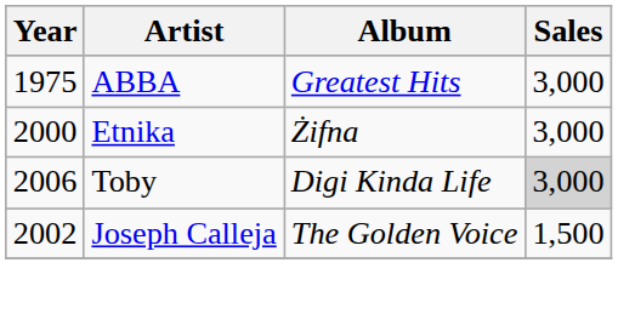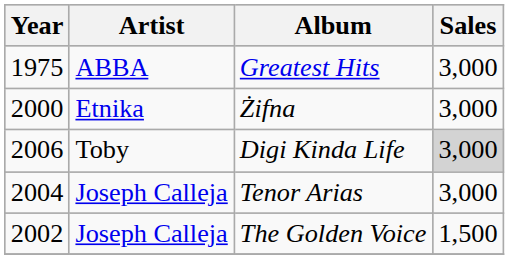+ row: 2004 | Joseph Calleja | Tenor Arias | 3,000
